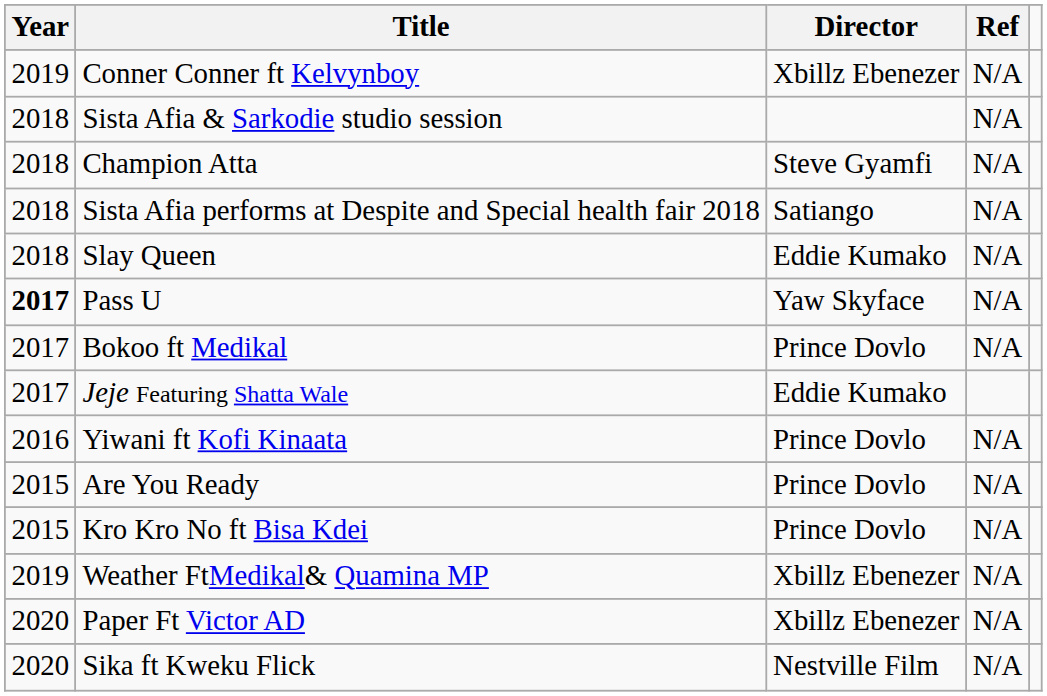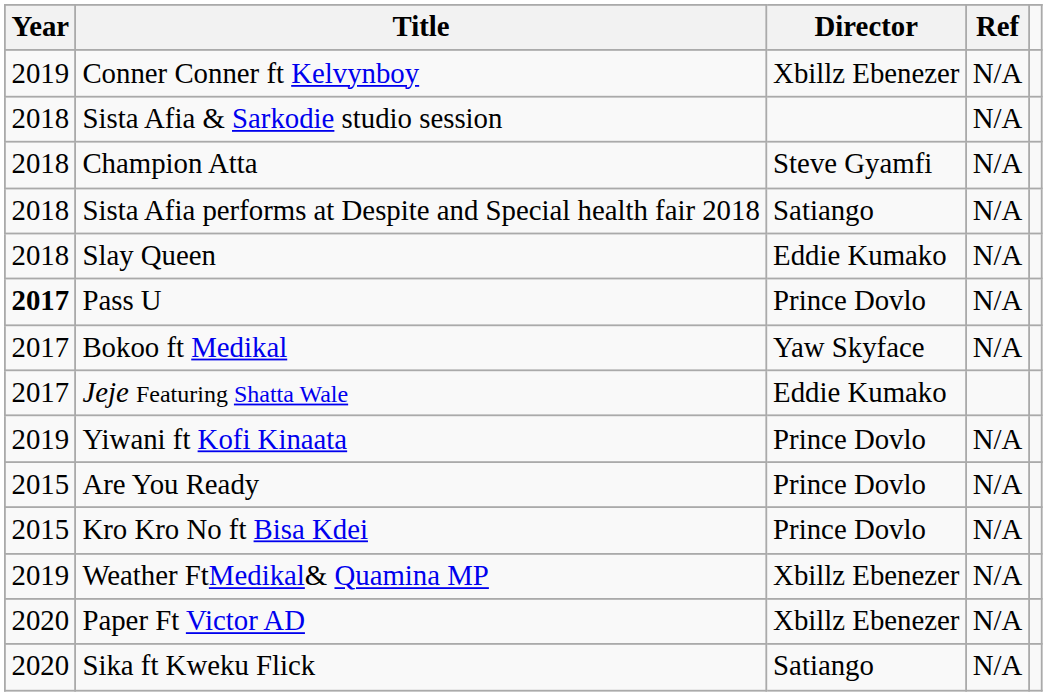Pass U | Director: Yaw Skyface -> Prince Dovlo
Bokoo ft Medikal | Director: Prince Dovlo -> Yaw Skyface
Yiwani ft Kofi Kinaata | Year: 2016 -> 2019
Sika ft Kweku Flick | Director: Nestville Film -> Satiango
